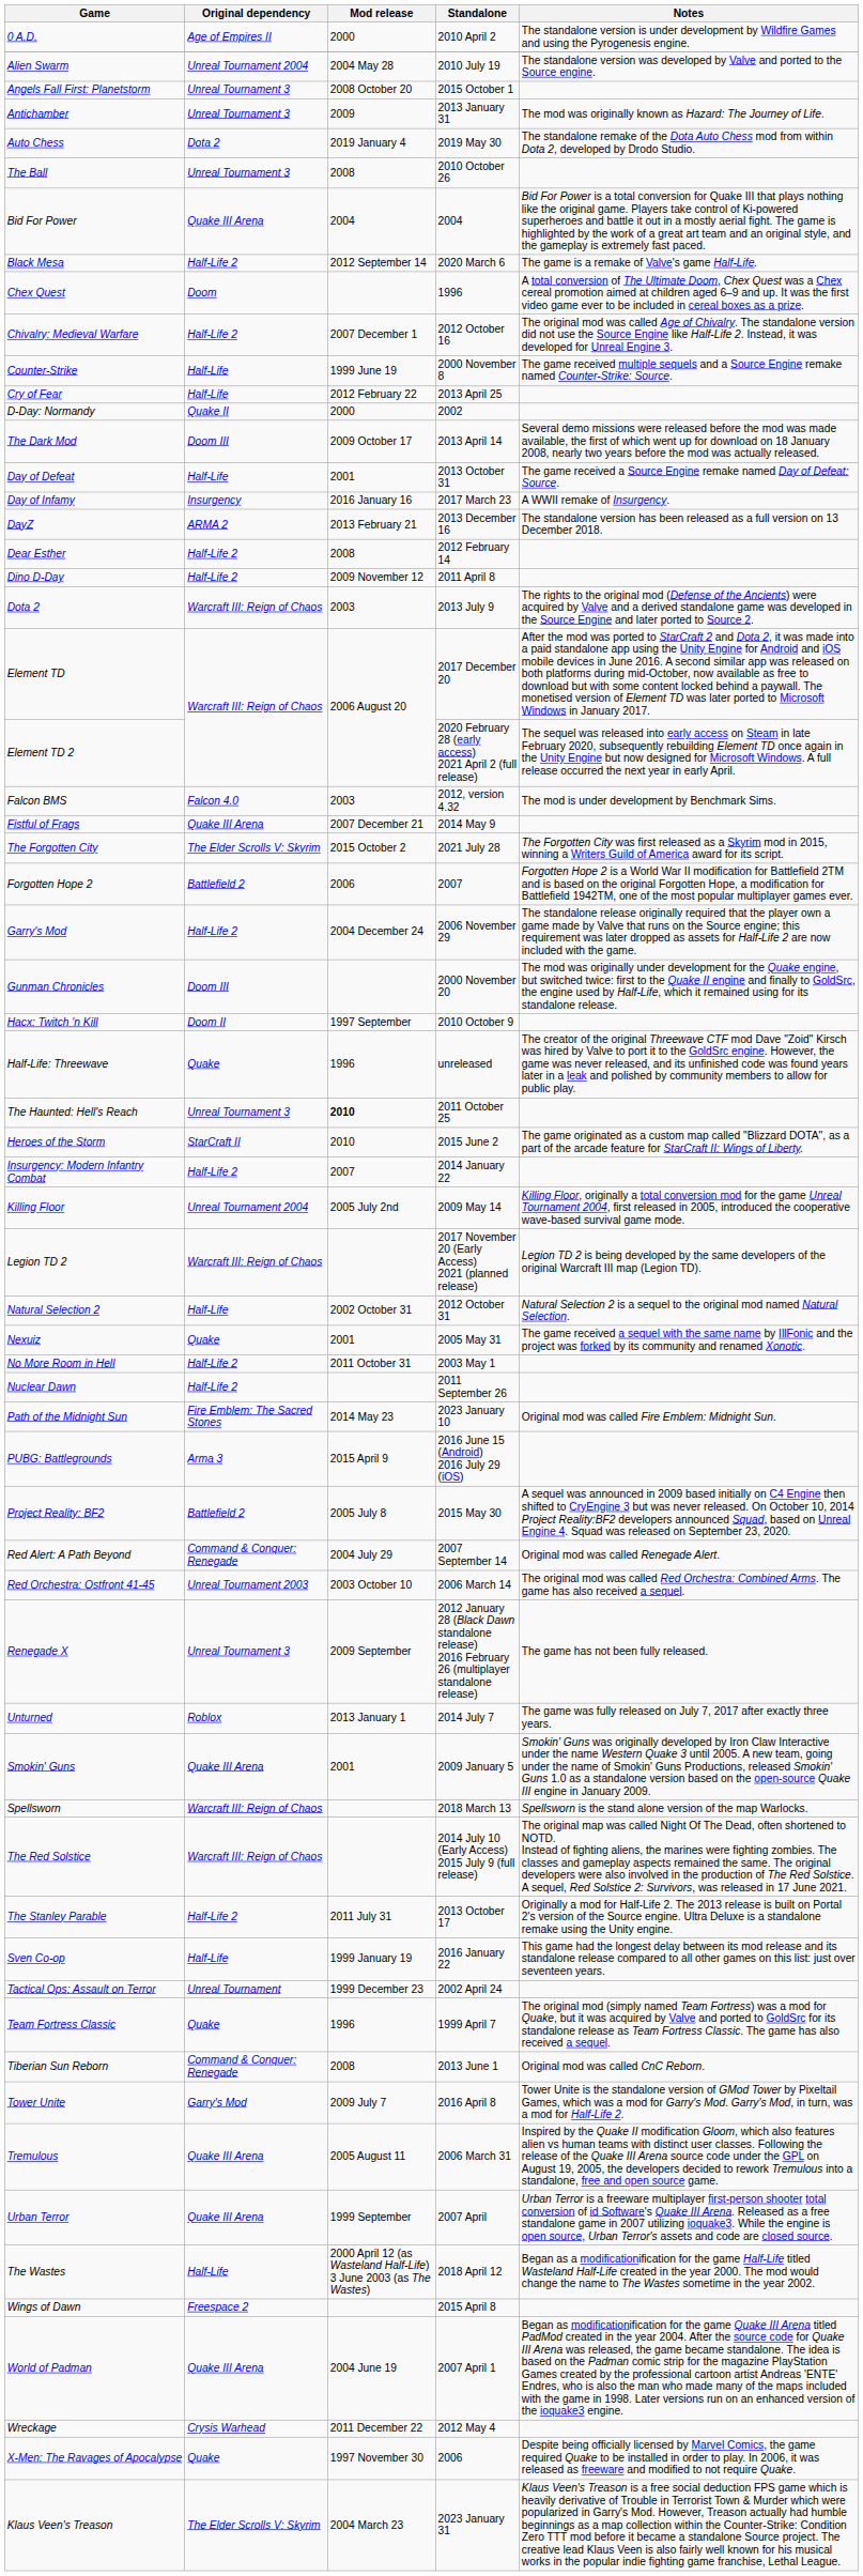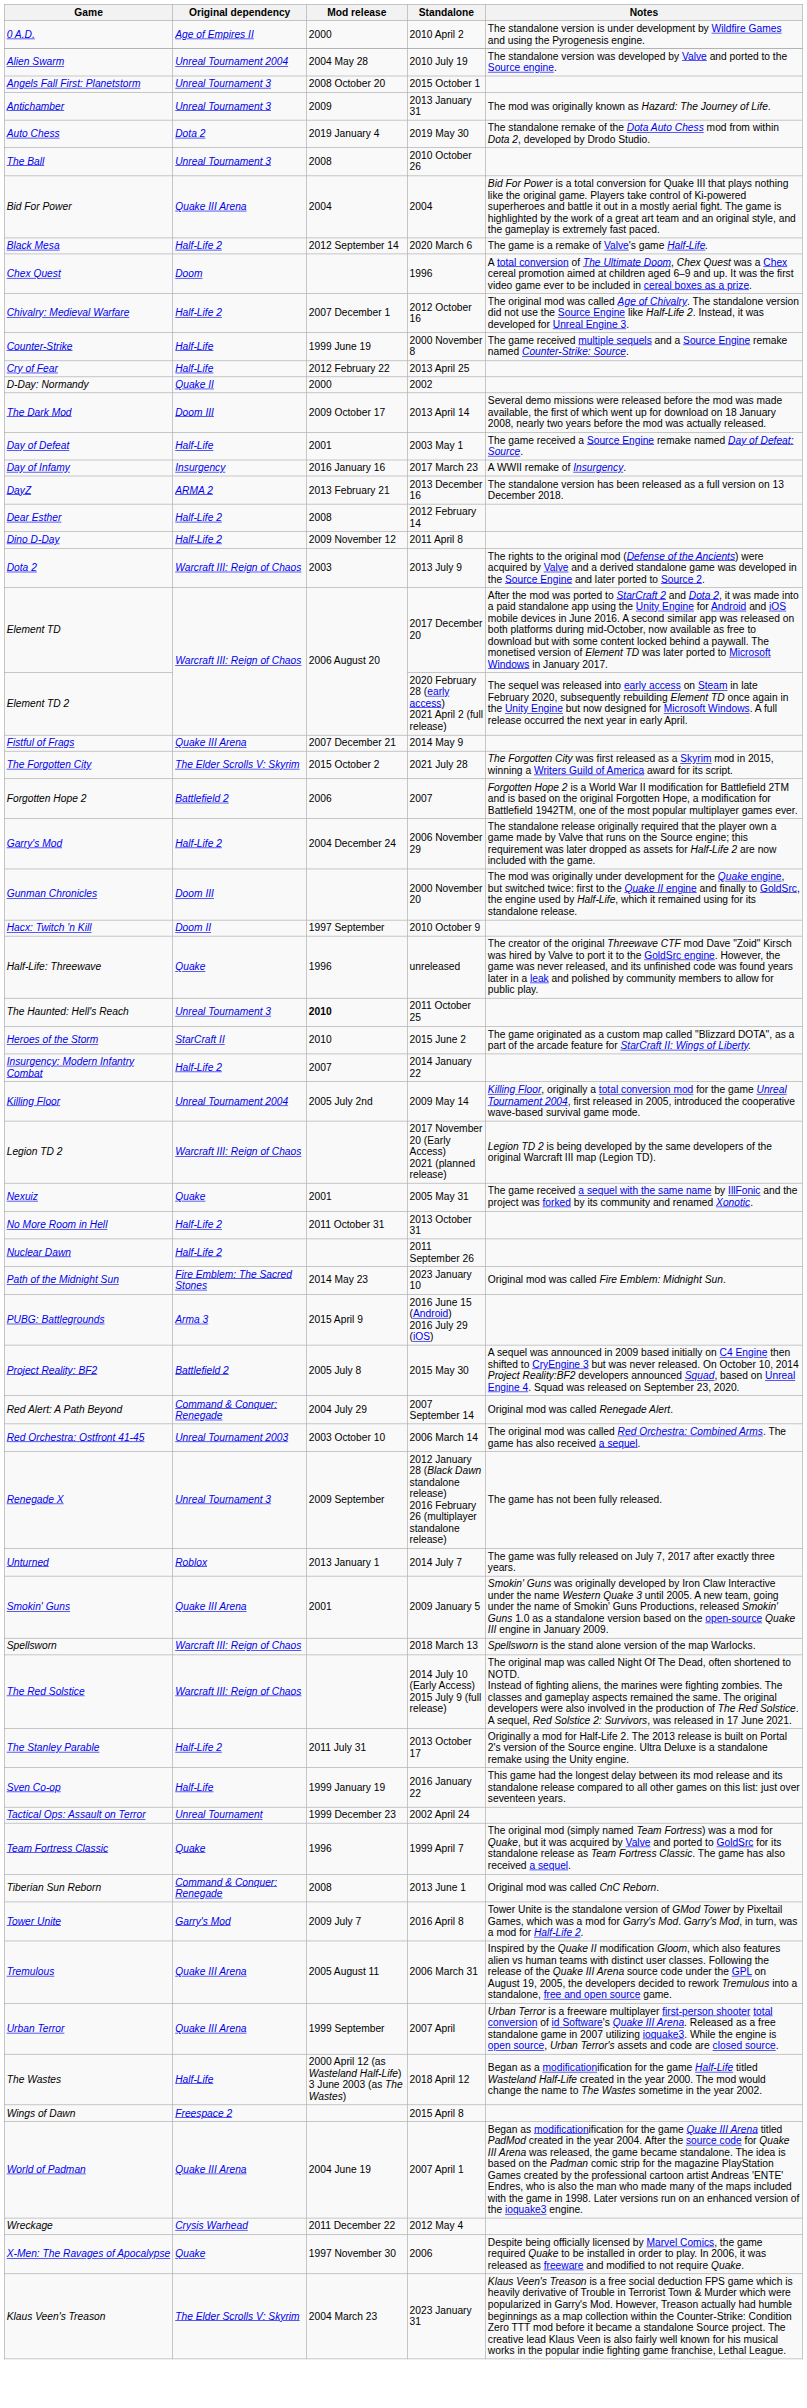Day of Defeat | Standalone: 2013 October 31 -> 2003 May 1
- row: Falcon BMS | Falcon 4.0 | 2003 | 2012, version 4.32 | The mod is under development by Benchmark Sims.
- row: Natural Selection 2 | Half-Life | 2002 October 31 | 2012 October 31 | Natural Selection 2 is a sequel to the original mod named Natural Selection.
No More Room in Hell | Standalone: 2003 May 1 -> 2013 October 31
